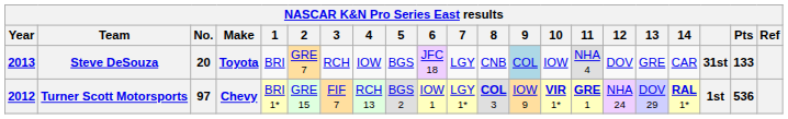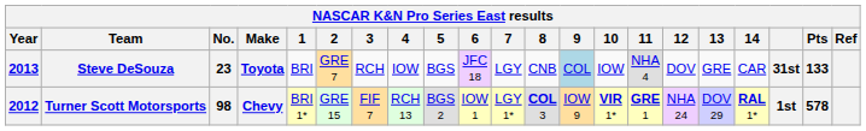Steve DeSouza | No.: 20 -> 23
Turner Scott Motorsports | No.: 97 -> 98
Turner Scott Motorsports | Pts: 536 -> 578
